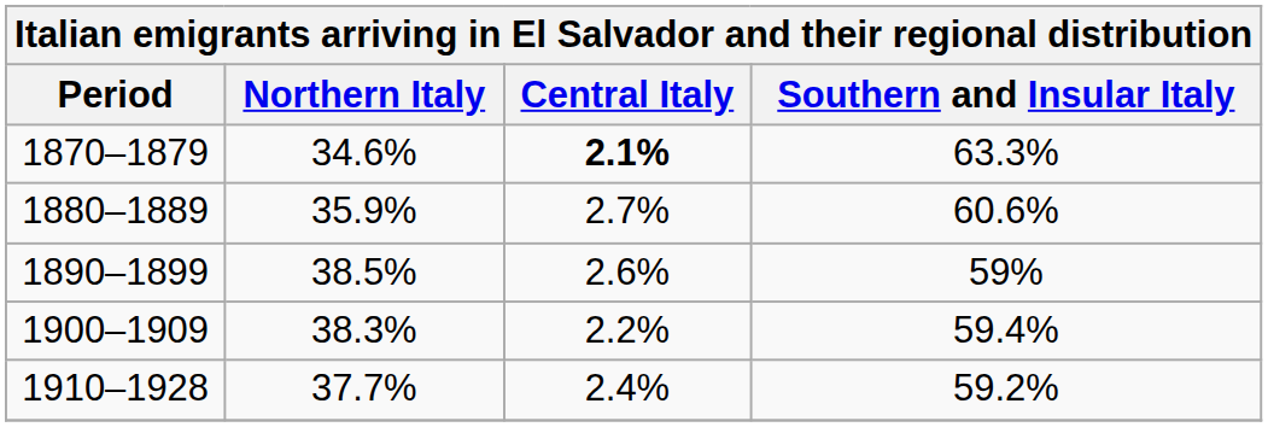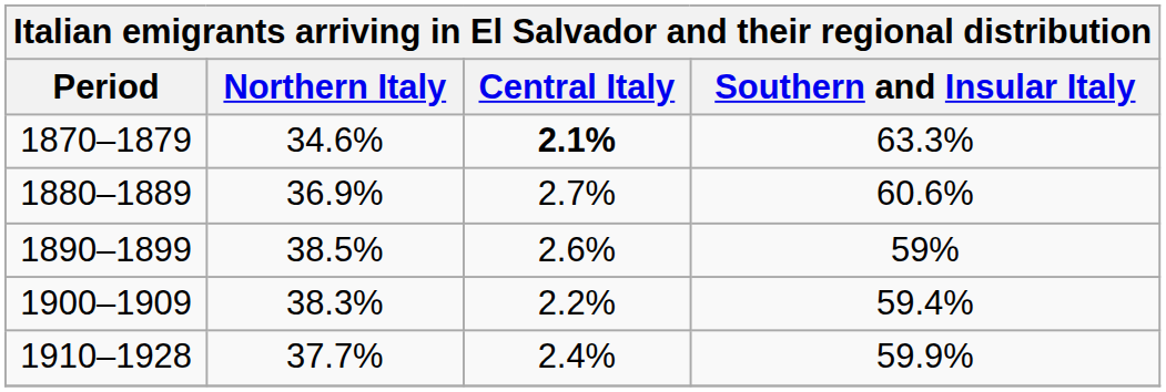1880–1889 | Northern Italy: 35.9% -> 36.9%
1910–1928 | Southern and Insular Italy: 59.2% -> 59.9%
